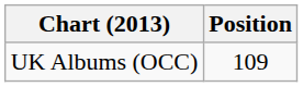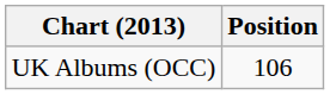UK Albums (OCC) | Position: 109 -> 106
